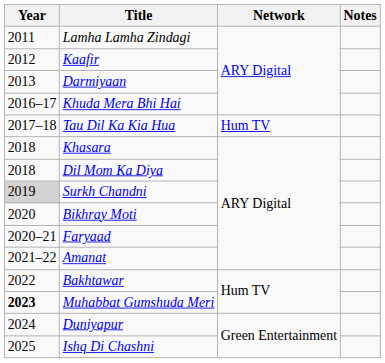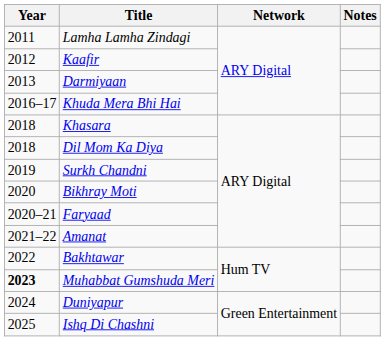- row: 2017–18 | Tau Dil Ka Kia Hua | Hum TV
Surkh Chandni | Year: lightgrey background -> no background
